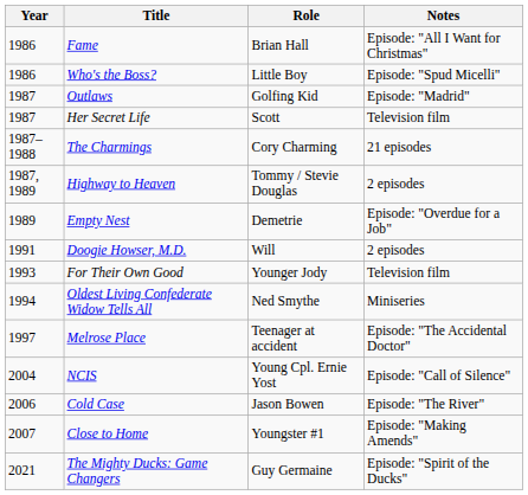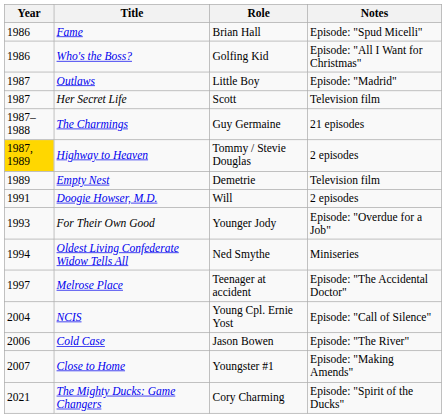Fame | Notes: Episode: "All I Want for Christmas" -> Episode: "Spud Micelli"
Who's the Boss? | Role: Little Boy -> Golfing Kid
Who's the Boss? | Notes: Episode: "Spud Micelli" -> Episode: "All I Want for Christmas"
Outlaws | Role: Golfing Kid -> Little Boy
The Charmings | Role: Cory Charming -> Guy Germaine
Highway to Heaven | Year: no background -> gold background
Empty Nest | Notes: Episode: "Overdue for a Job" -> Television film
For Their Own Good | Notes: Television film -> Episode: "Overdue for a Job"
The Mighty Ducks: Game Changers | Role: Guy Germaine -> Cory Charming
